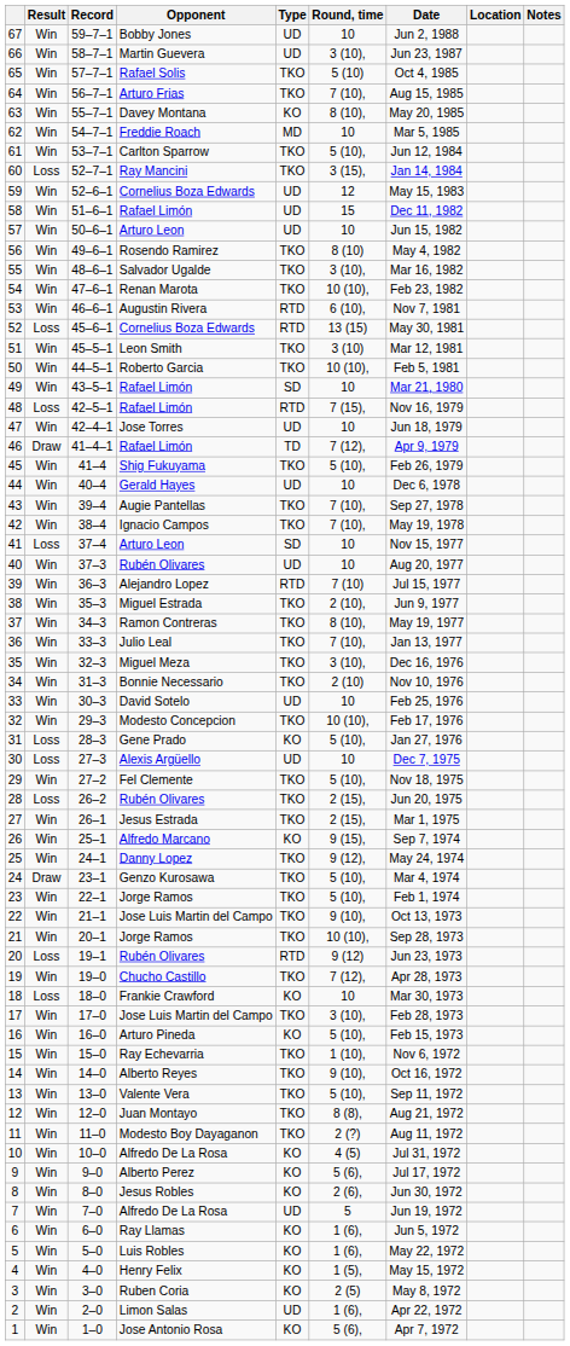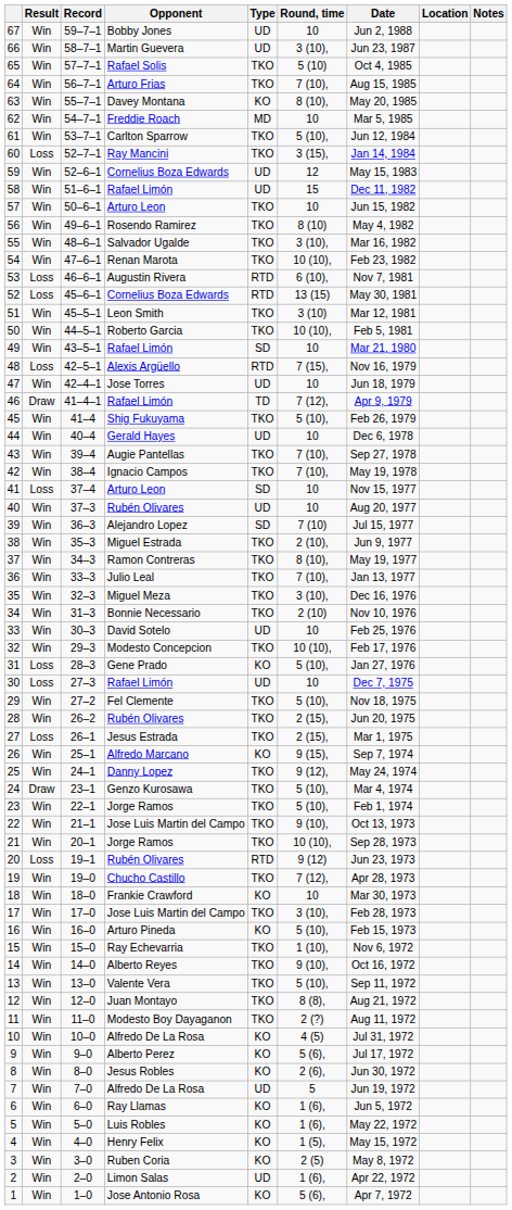57 | Type: UD -> TKO
53 | Result: Win -> Loss
48 | Opponent: Rafael Limón -> Alexis Argüello
39 | Type: RTD -> SD
30 | Opponent: Alexis Argüello -> Rafael Limón
28 | Result: Loss -> Win
27 | Result: Win -> Loss
18 | Result: Loss -> Win
